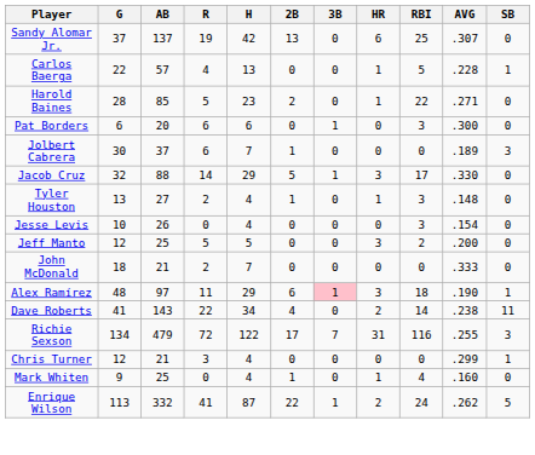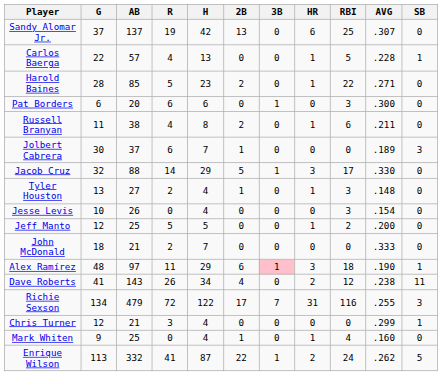+ row: Russell Branyan | 11 | 38 | 4 | 8 | 2 | 0 | 1 | 6 | .211 | 0
Jeff Manto | HR: 3 -> 1
Dave Roberts | R: 22 -> 26
Dave Roberts | RBI: 14 -> 12
